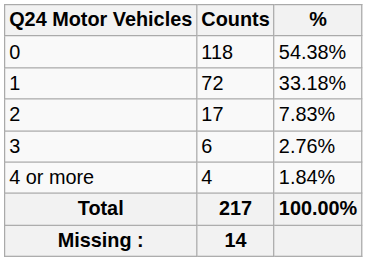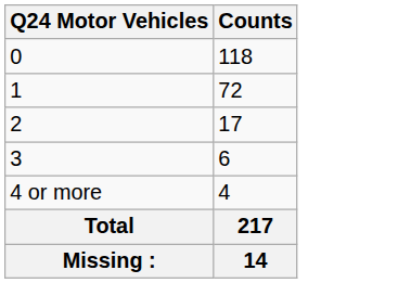- column: % | 54.38% | 33.18% | 7.83% | 2.76% | 1.84% | 100.00%
